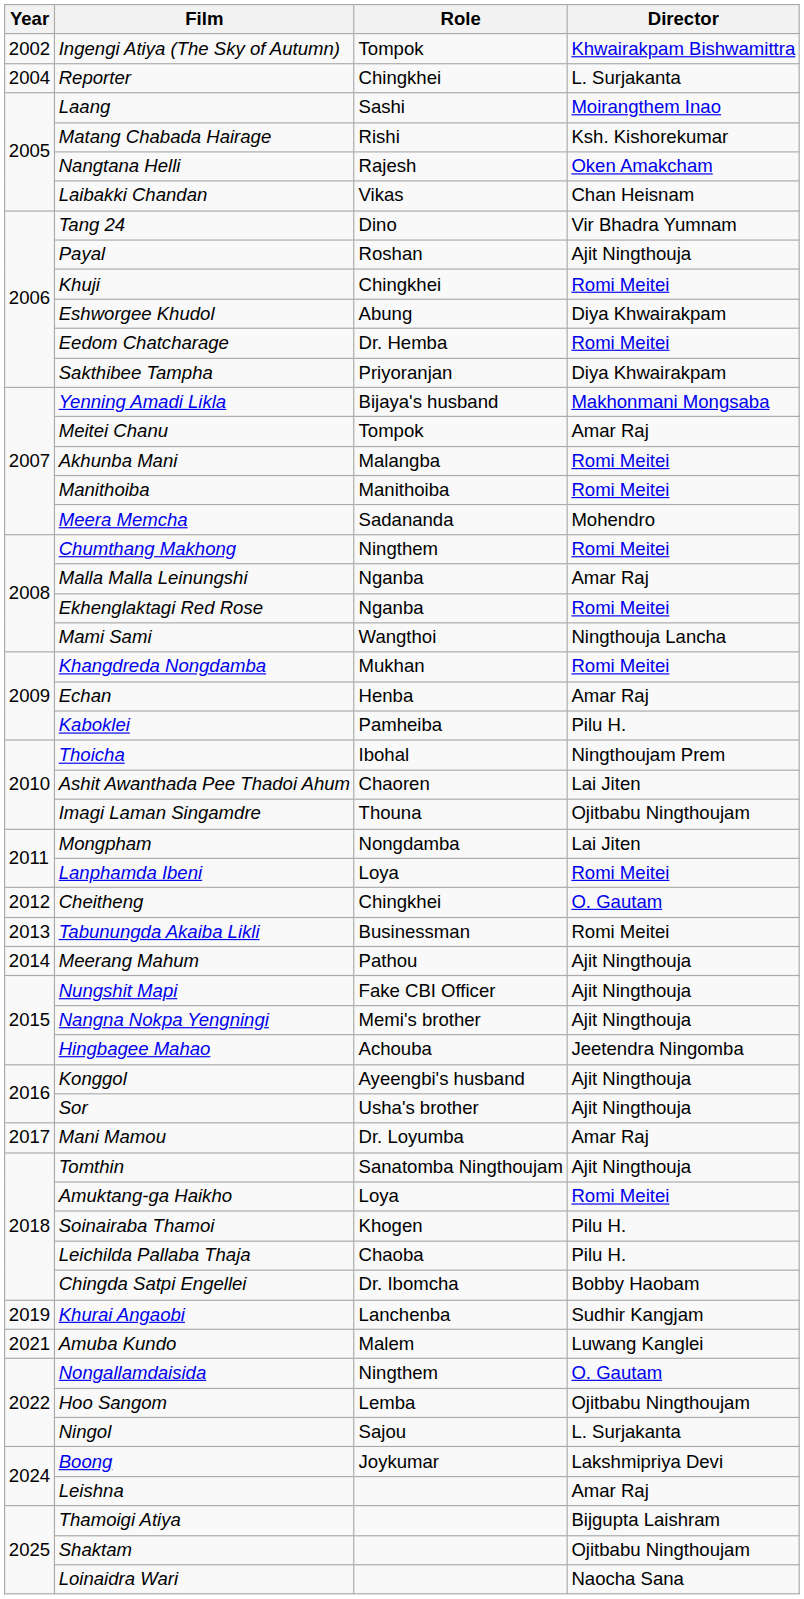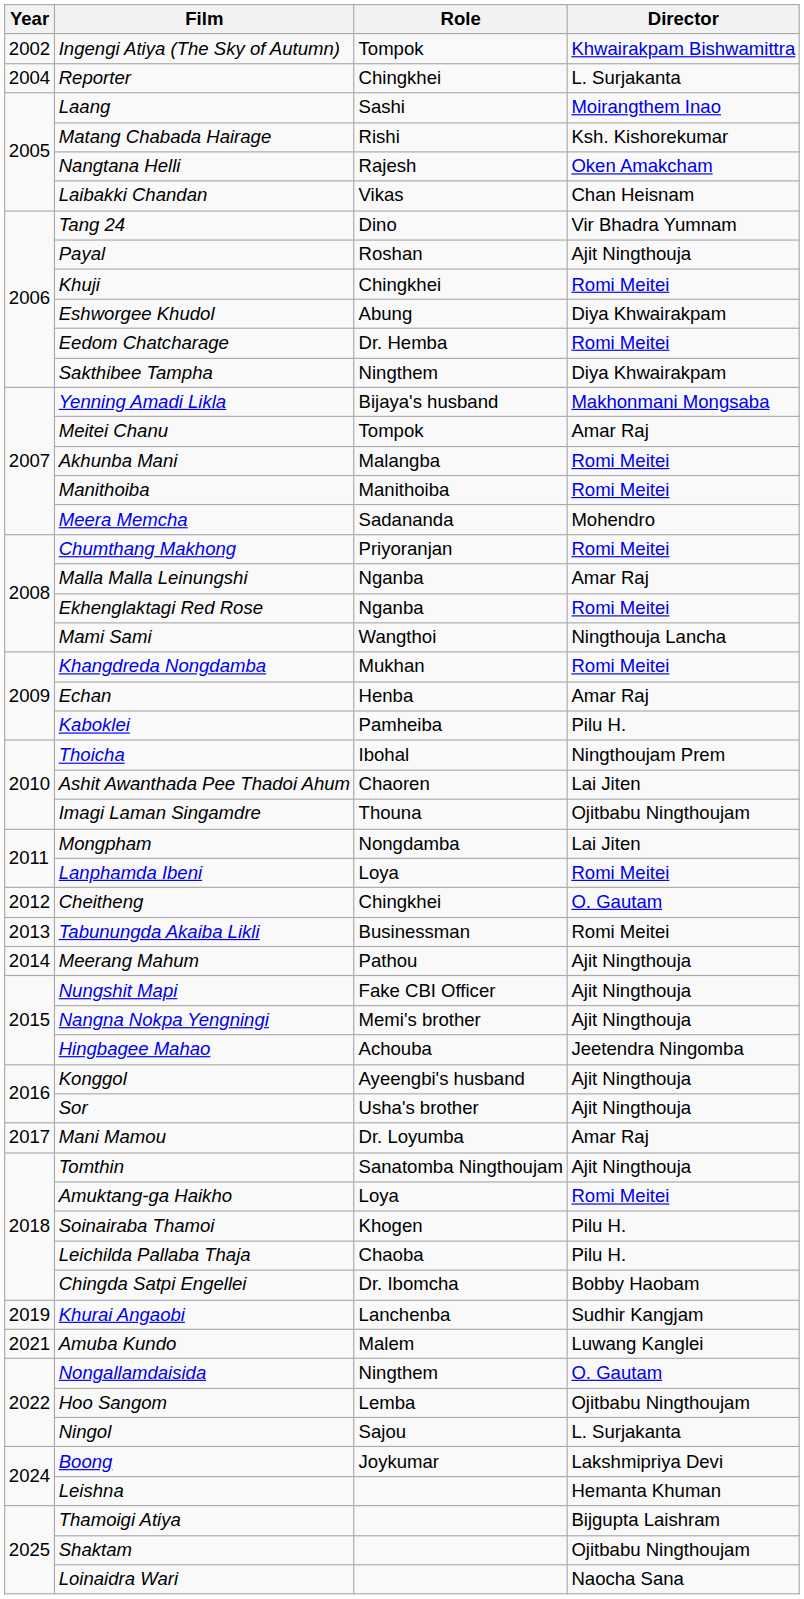Sakthibee Tampha | Role: Priyoranjan -> Ningthem
Chumthang Makhong | Role: Ningthem -> Priyoranjan
Leishna | Director: Amar Raj -> Hemanta Khuman
